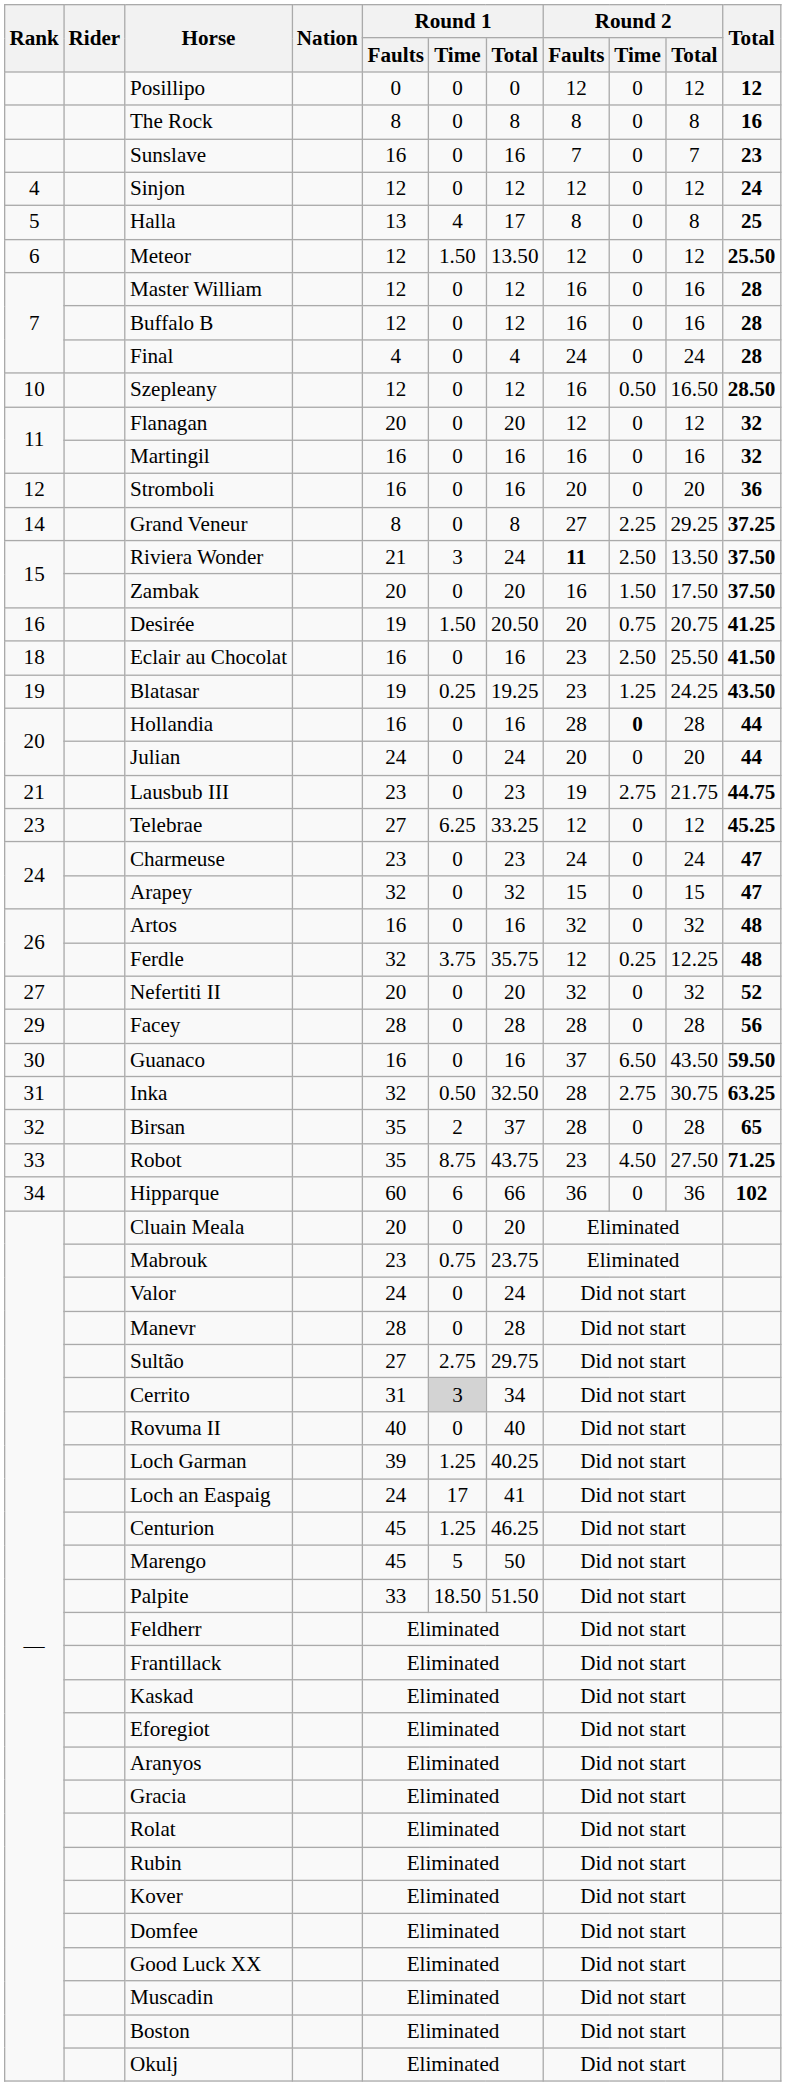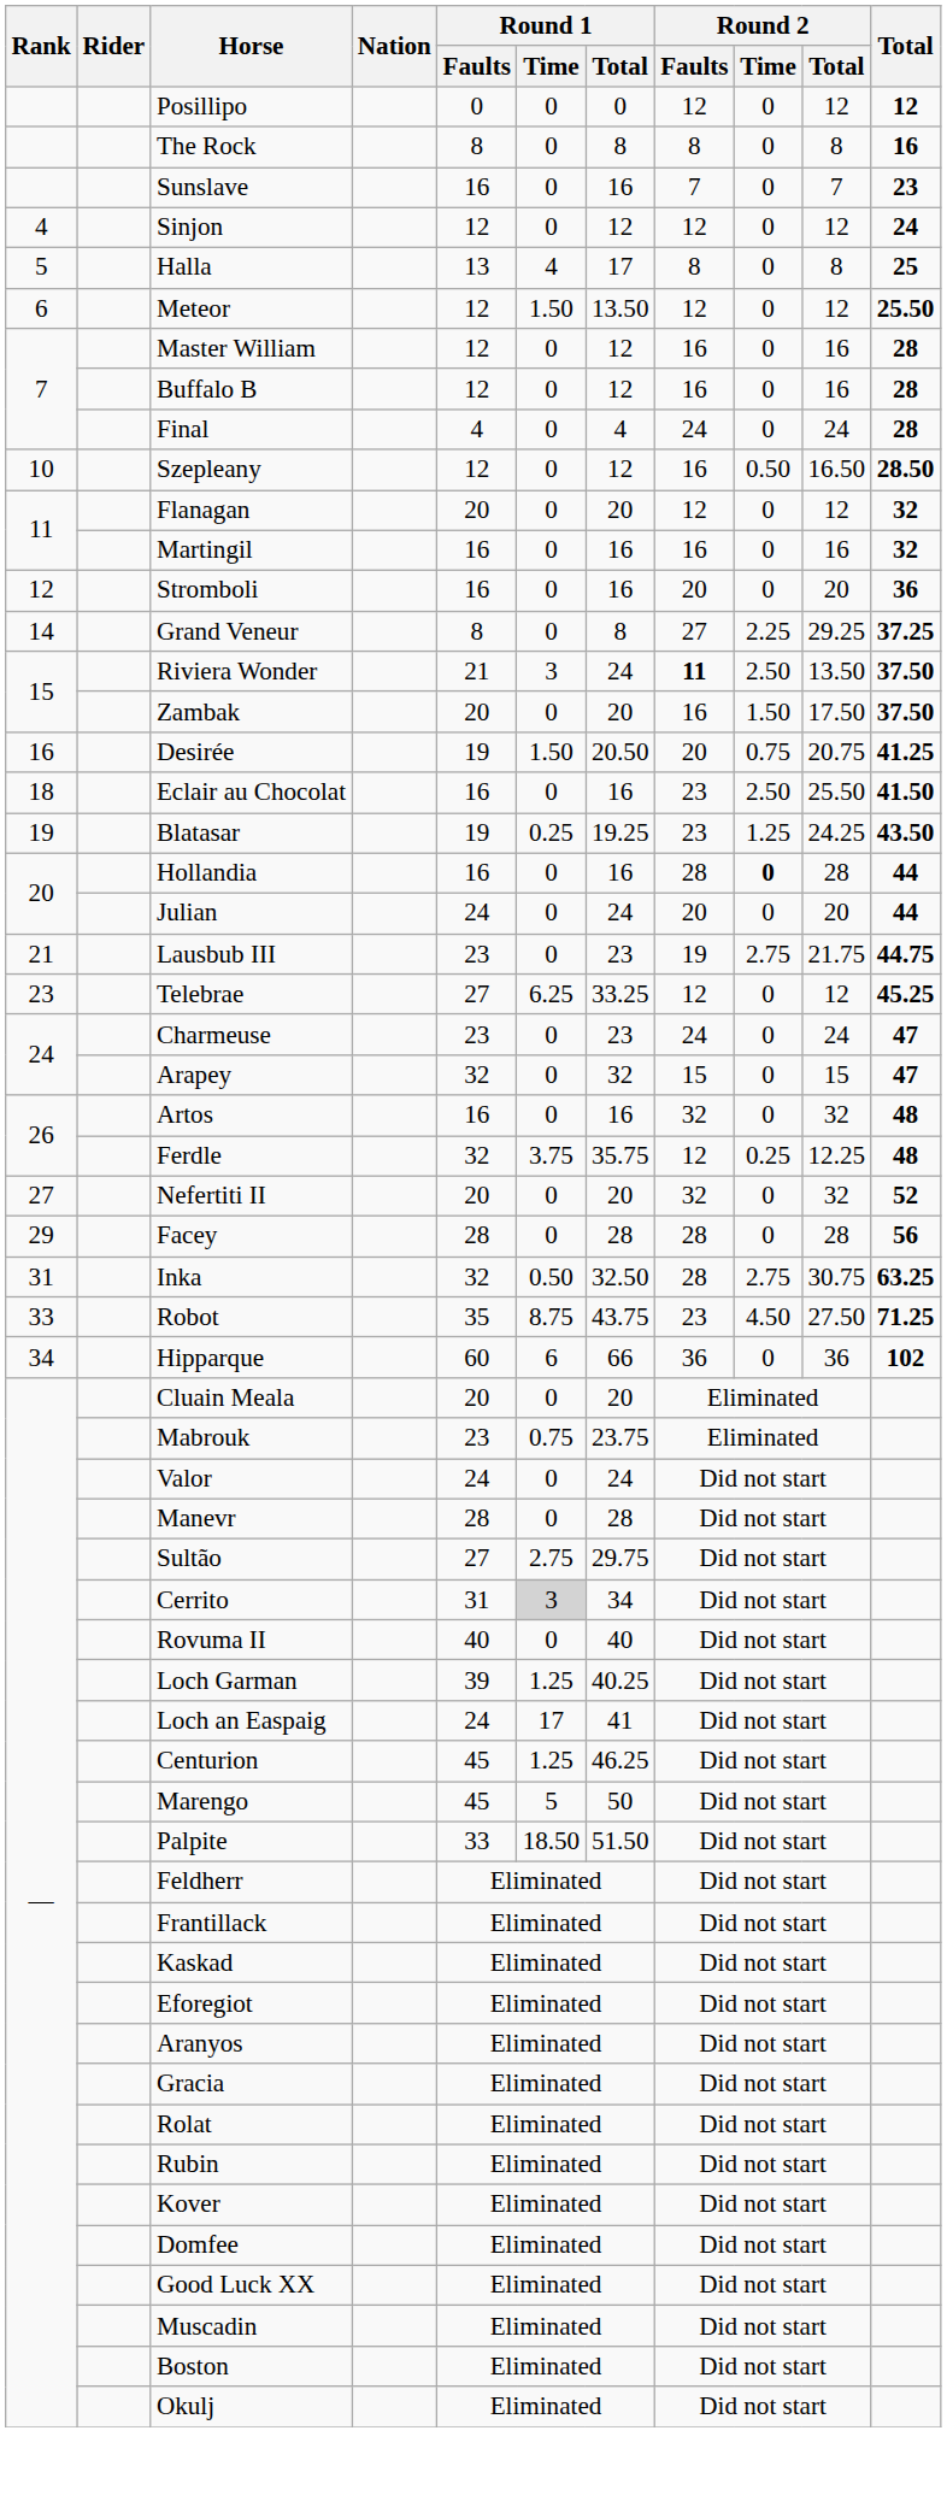- row: 30 | Guanaco | 16 | 0 | 16 | 37 | 6.50 | 43.50 | 59.50
- row: 32 | Birsan | 35 | 2 | 37 | 28 | 0 | 28 | 65
